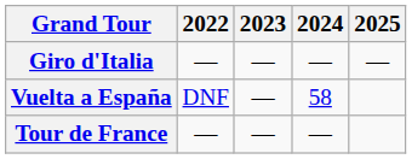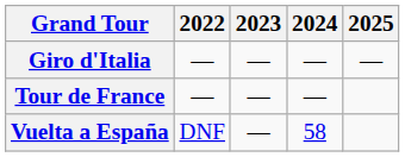rows swapped: Tour de France <-> Vuelta a España
